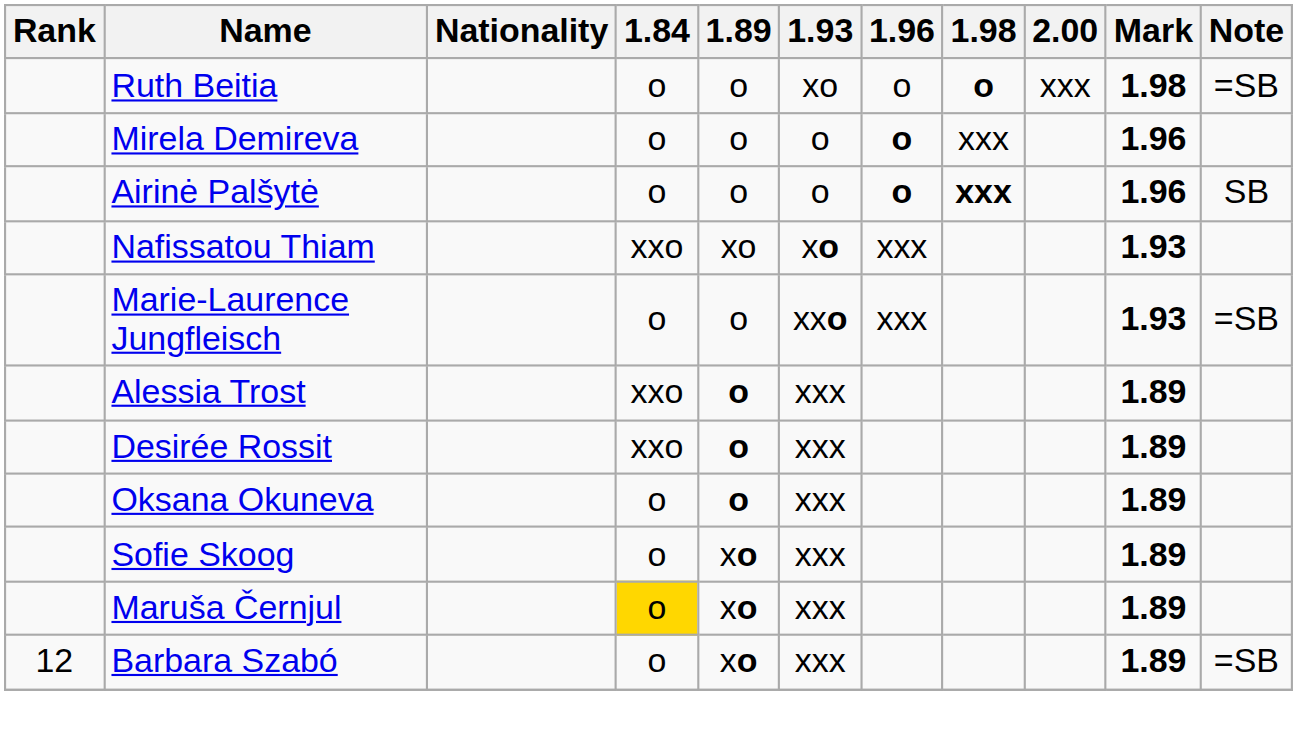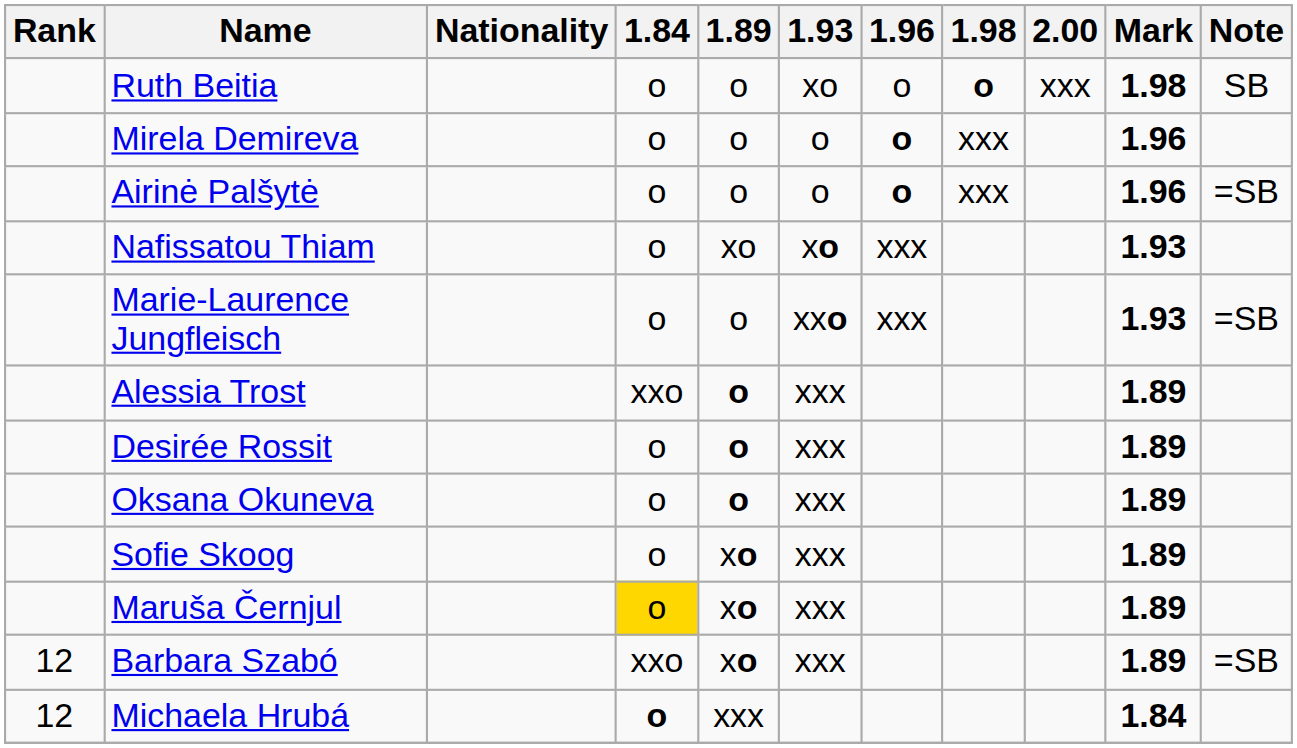Ruth Beitia | Note: =SB -> SB
Airinė Palšytė | 1.98: bold -> normal
Airinė Palšytė | Note: SB -> =SB
Nafissatou Thiam | 1.84: xxo -> o
Desirée Rossit | 1.84: xxo -> o
Barbara Szabó | 1.84: o -> xxo
+ row: 12 | Michaela Hrubá | o | xxx | 1.84
